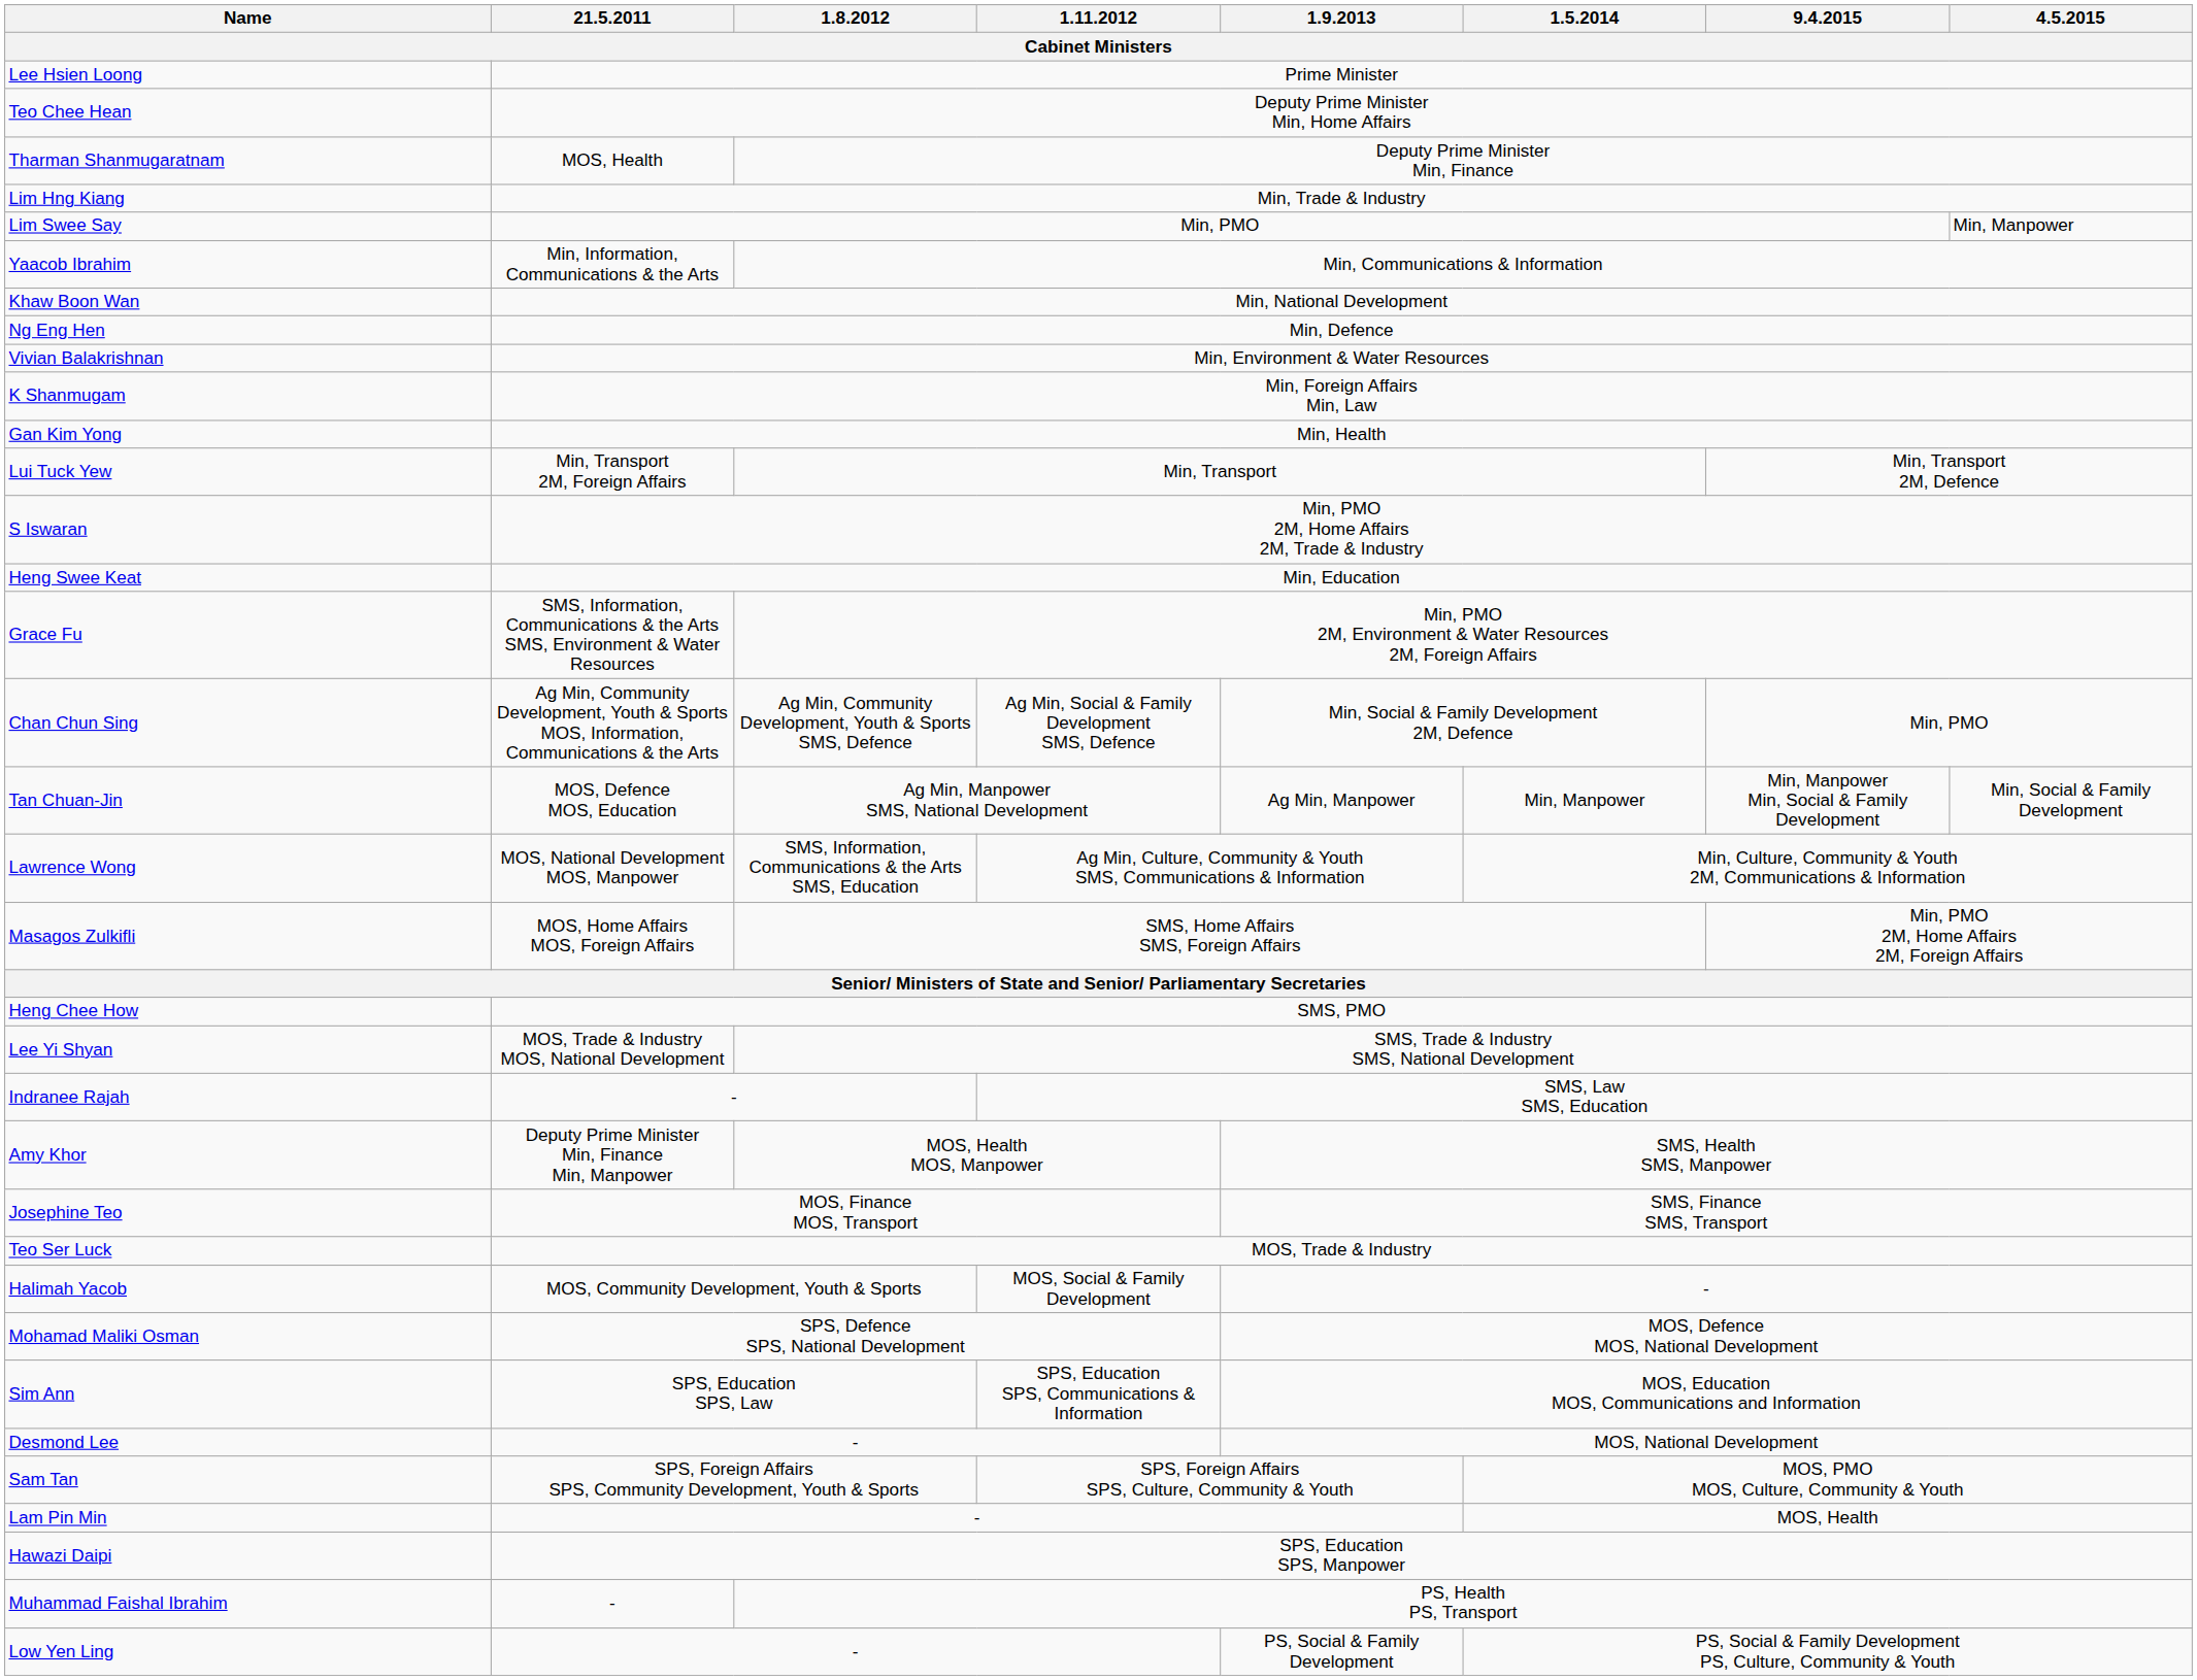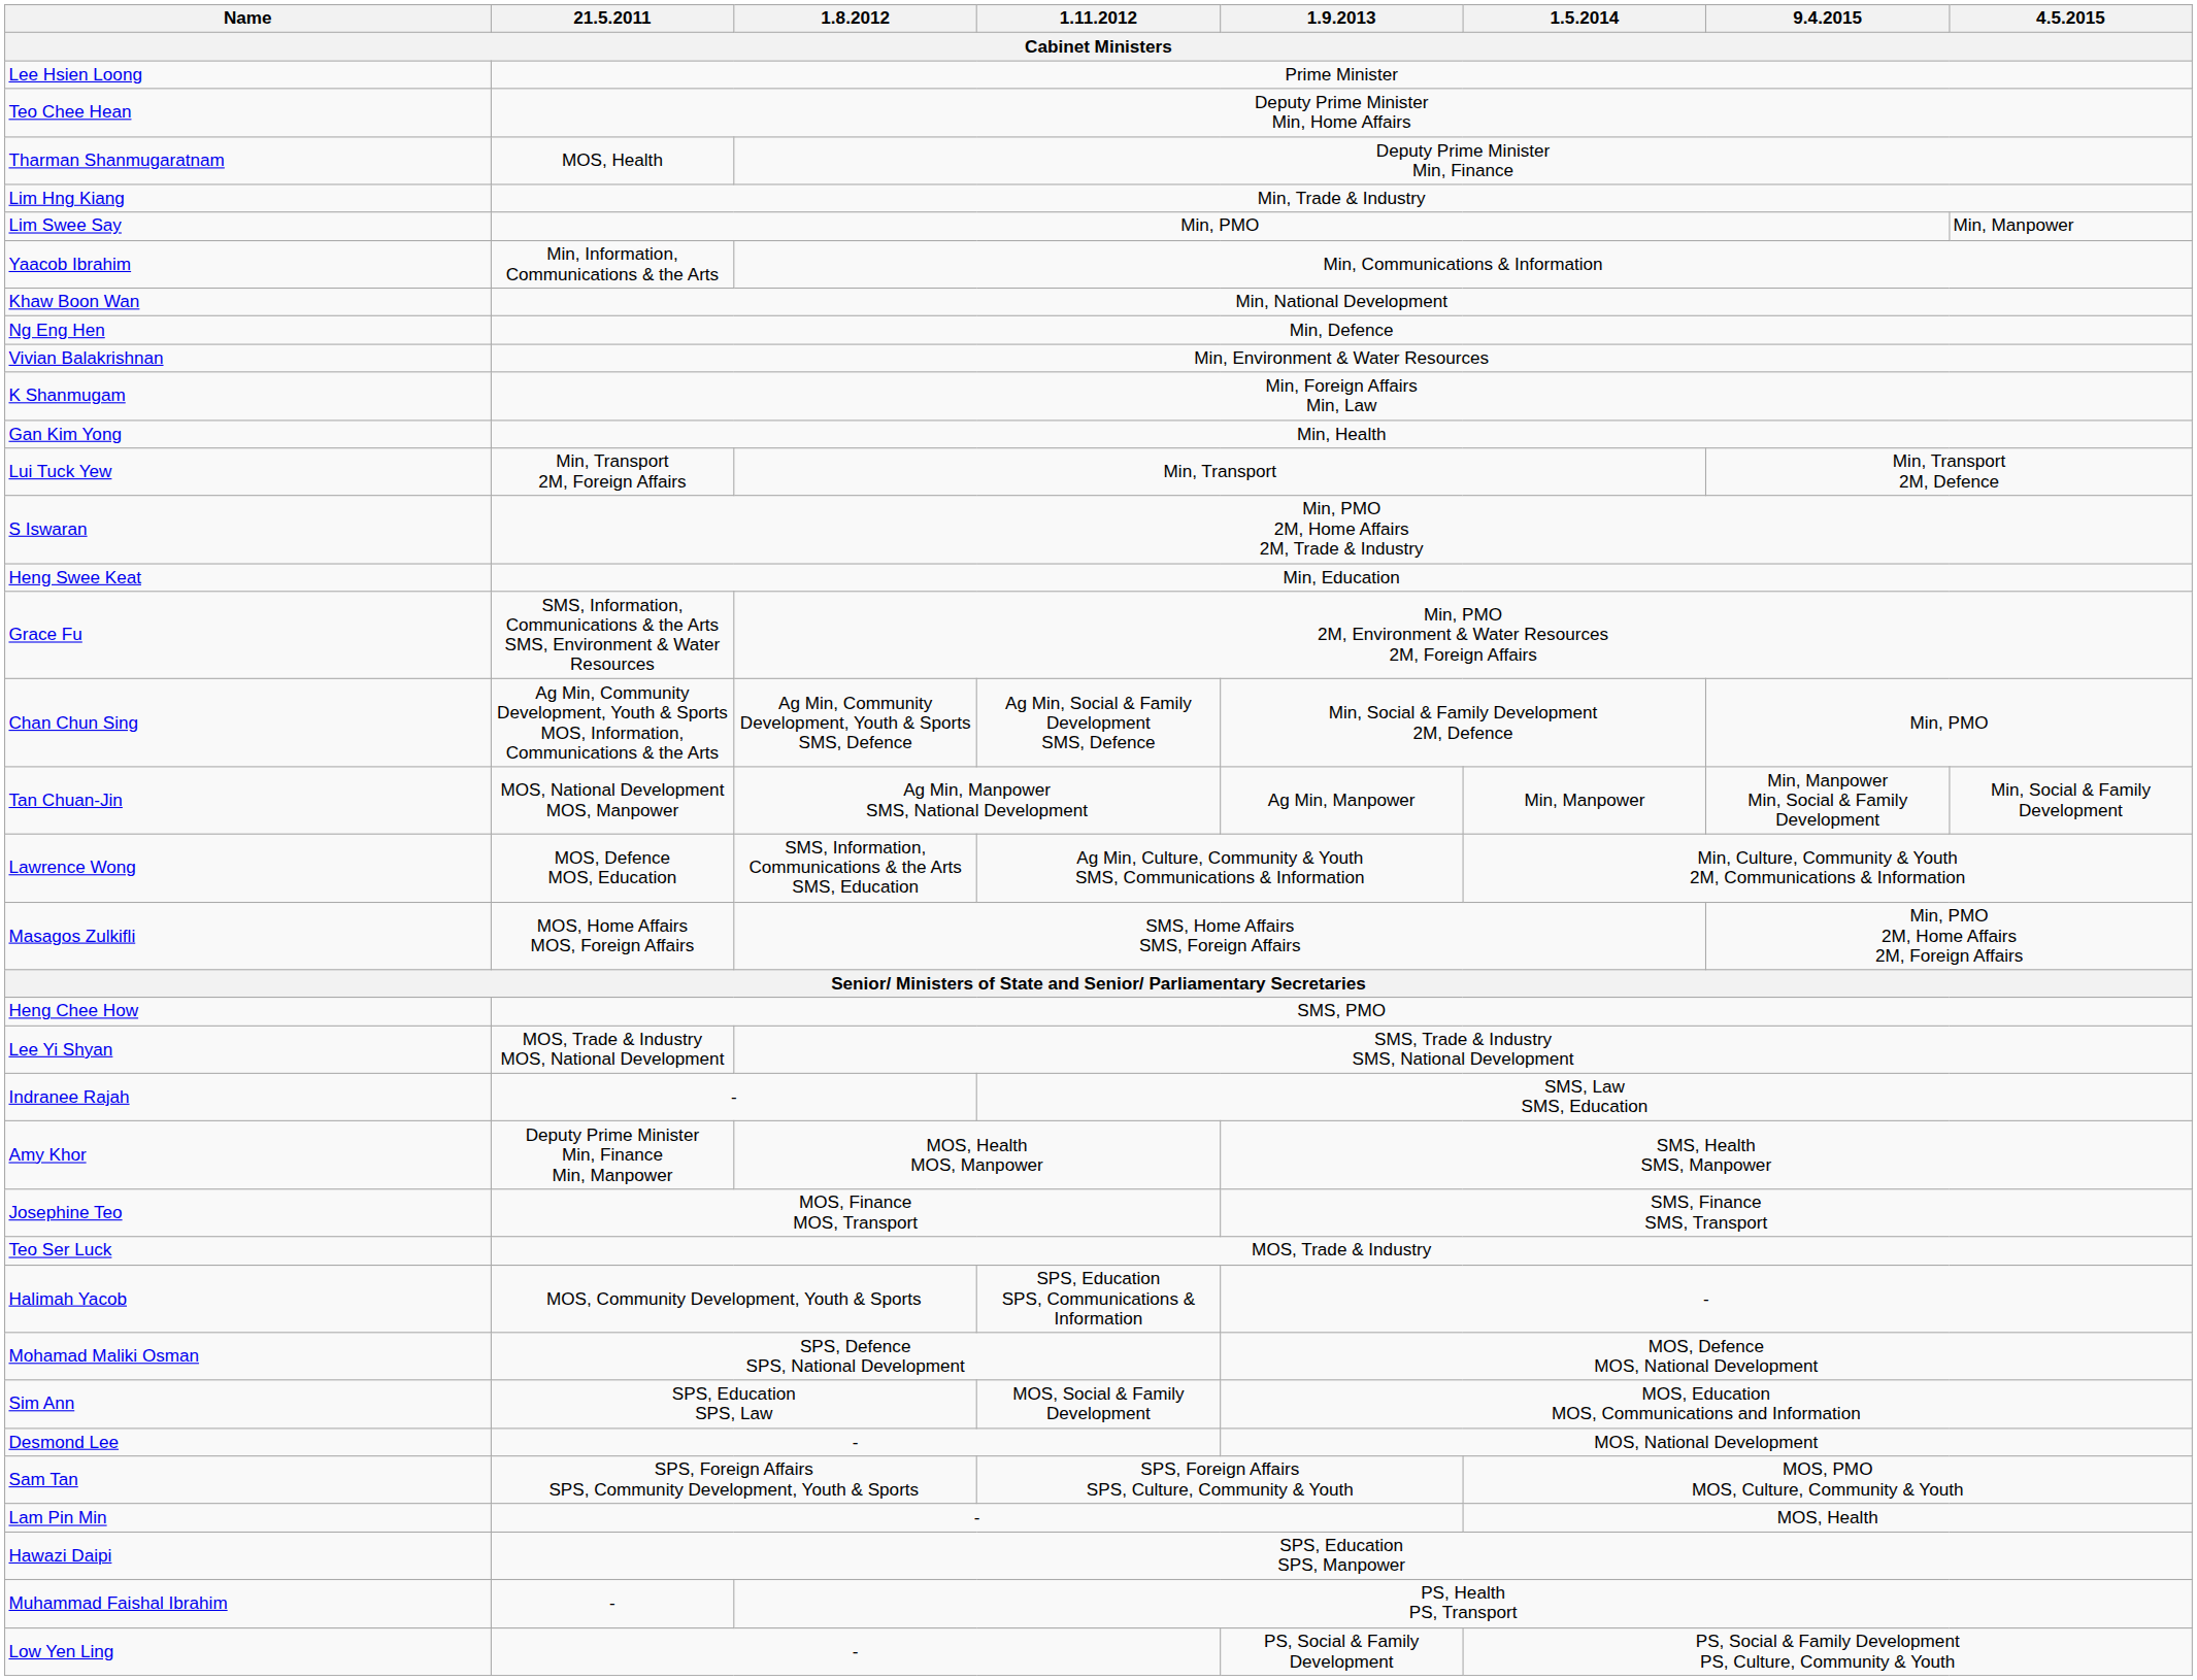Tan Chuan-Jin | 21.5.2011 / Cabinet Ministers: MOS, Defence MOS, Education -> MOS, National Development MOS, Manpower
Lawrence Wong | 21.5.2011 / Cabinet Ministers: MOS, National Development MOS, Manpower -> MOS, Defence MOS, Education
Halimah Yacob | 1.11.2012 / Cabinet Ministers: MOS, Social & Family Development -> SPS, Education SPS, Communications & Information
Sim Ann | 1.11.2012 / Cabinet Ministers: SPS, Education SPS, Communications & Information -> MOS, Social & Family Development
